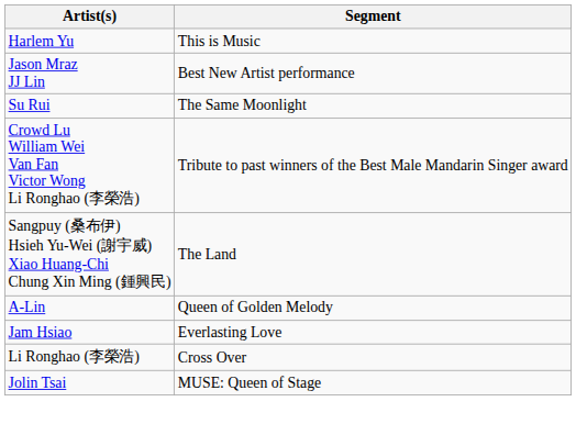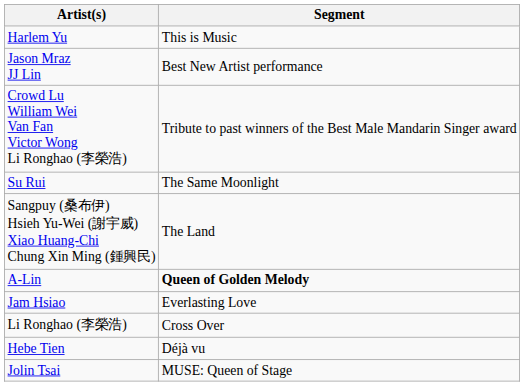rows swapped: Crowd Lu William Wei Van Fan Victor Wong Li Ronghao (李榮浩) <-> Su Rui
A-Lin | Segment: normal -> bold
+ row: Hebe Tien | Déjà vu
